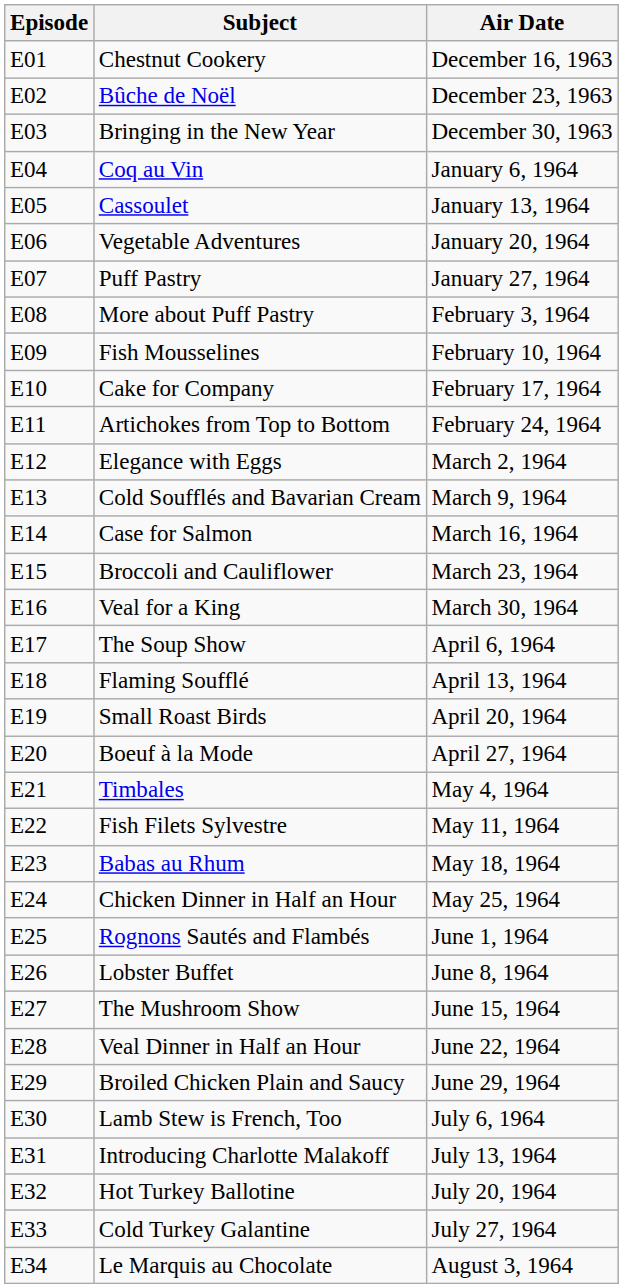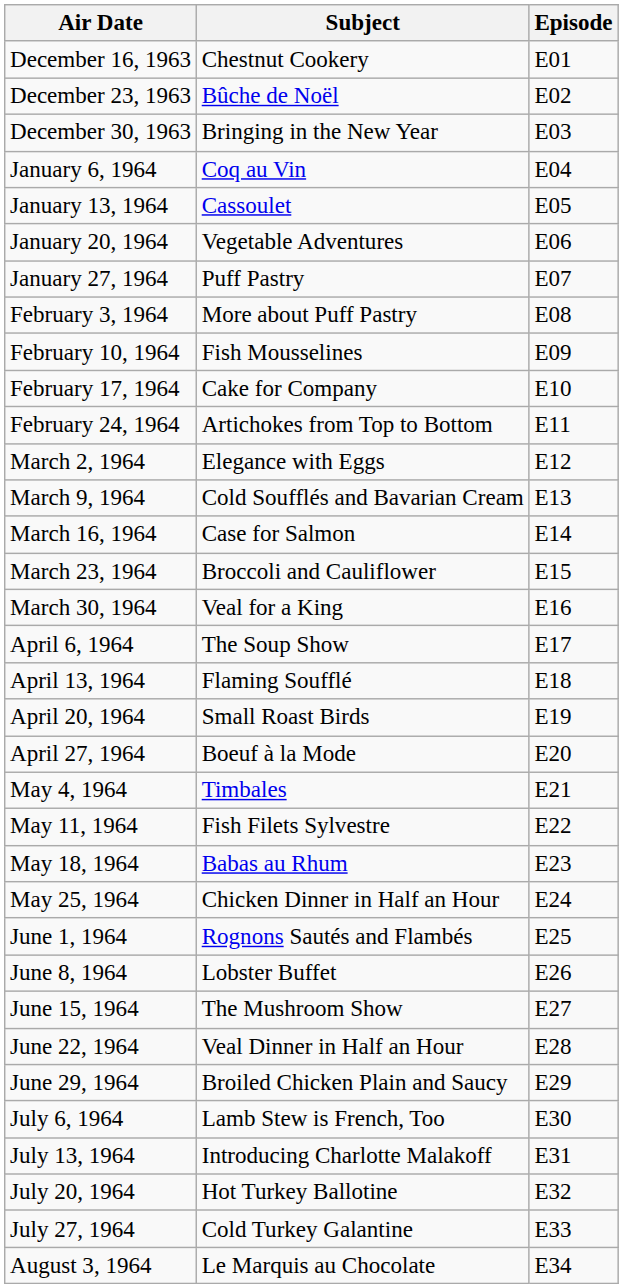columns swapped: Episode <-> Air Date
